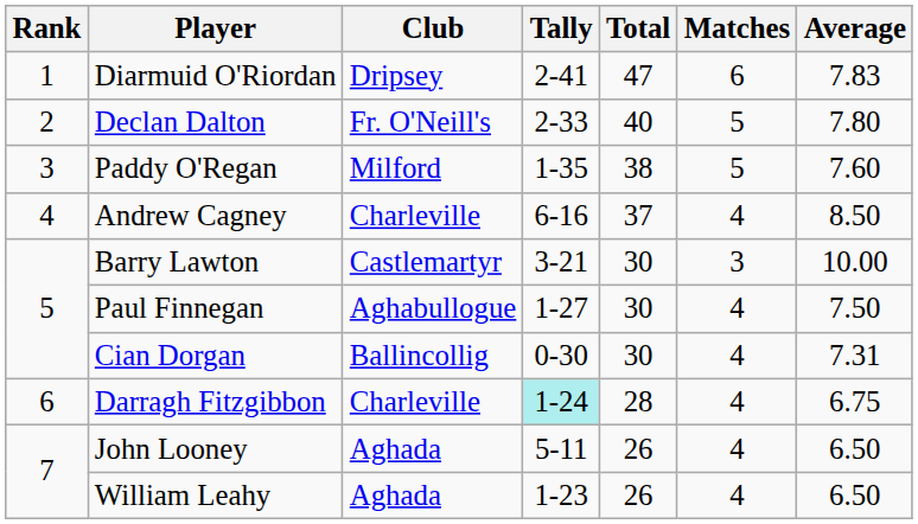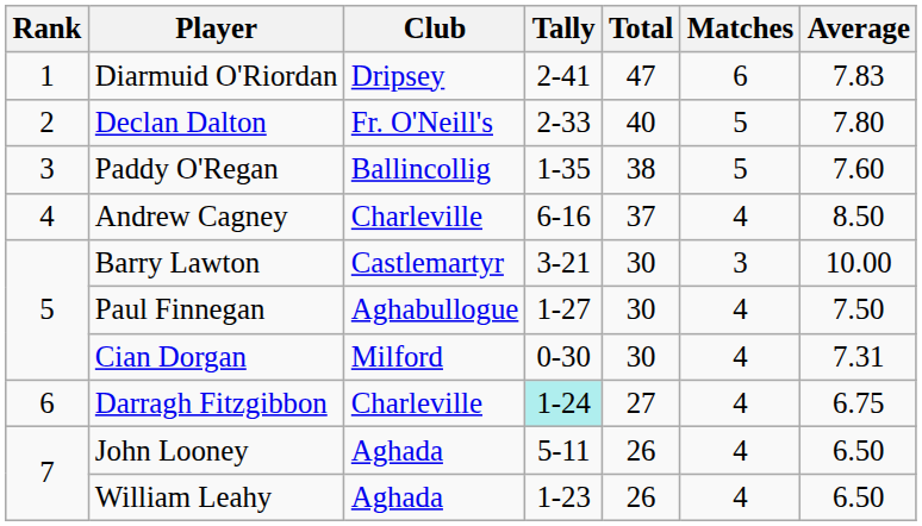Paddy O'Regan | Club: Milford -> Ballincollig
Cian Dorgan | Club: Ballincollig -> Milford
Darragh Fitzgibbon | Total: 28 -> 27
